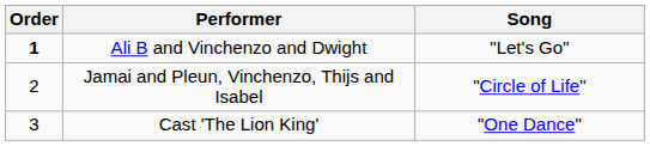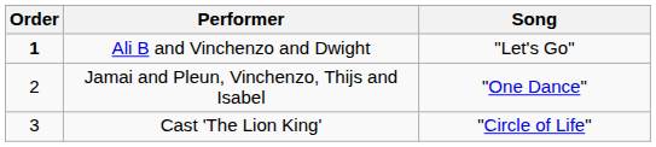Jamai and Pleun, Vinchenzo, Thijs and Isabel | Song: "Circle of Life" -> "One Dance"
Cast 'The Lion King' | Song: "One Dance" -> "Circle of Life"
